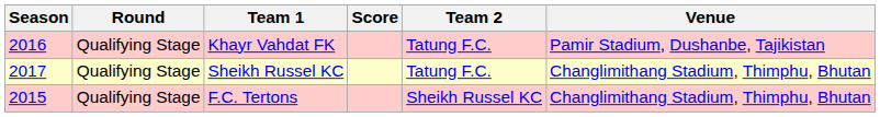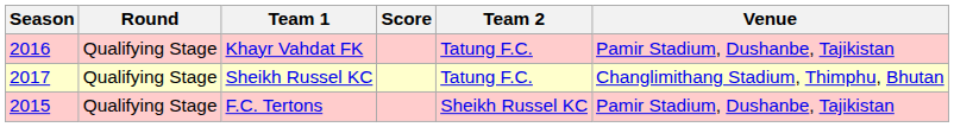F.C. Tertons | Venue: Changlimithang Stadium, Thimphu, Bhutan -> Pamir Stadium, Dushanbe, Tajikistan
